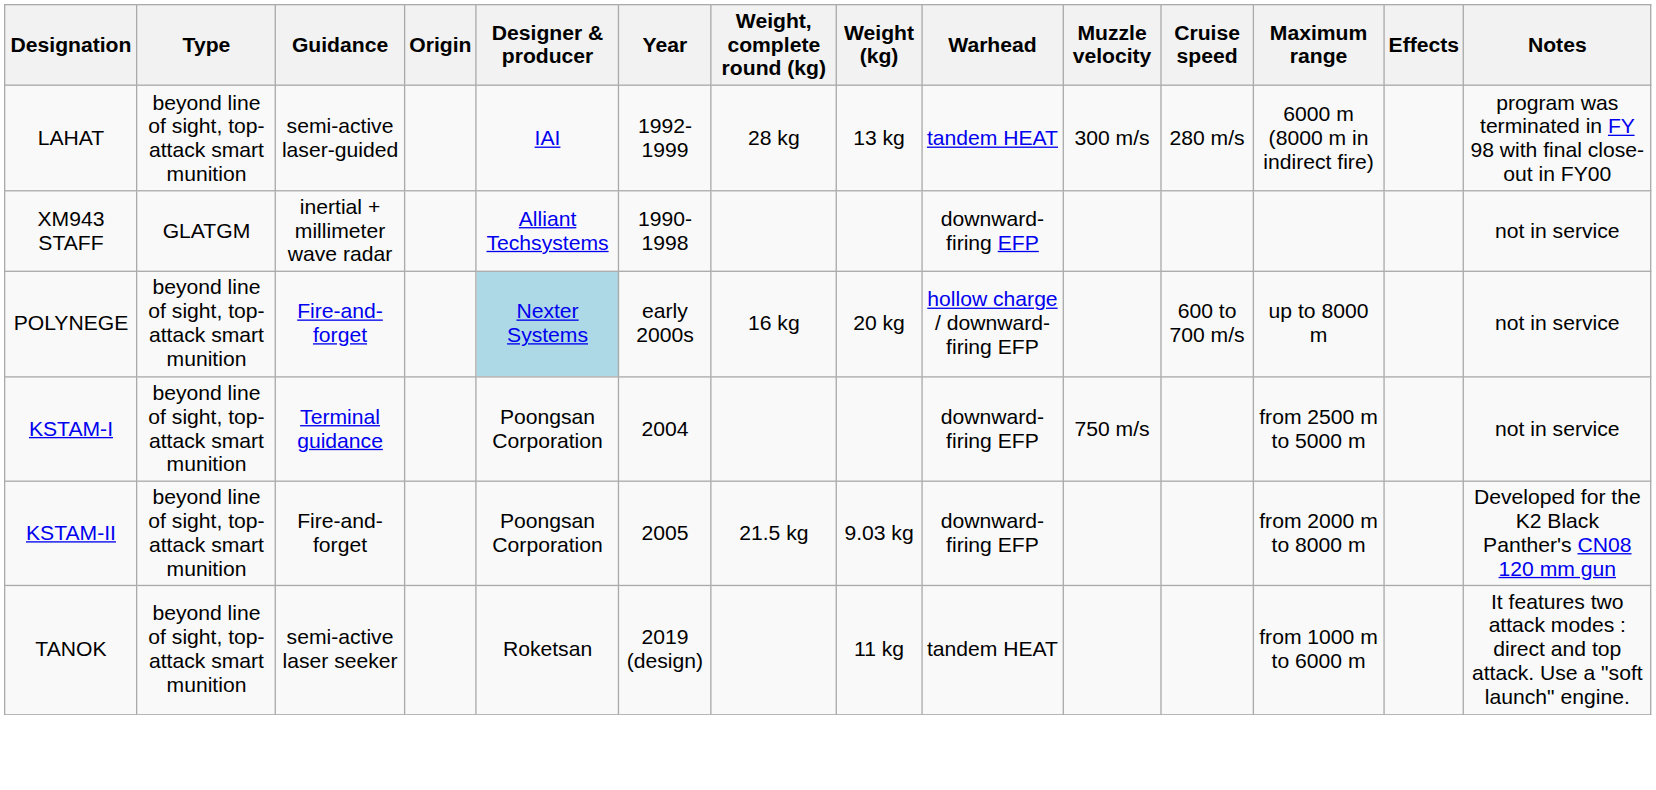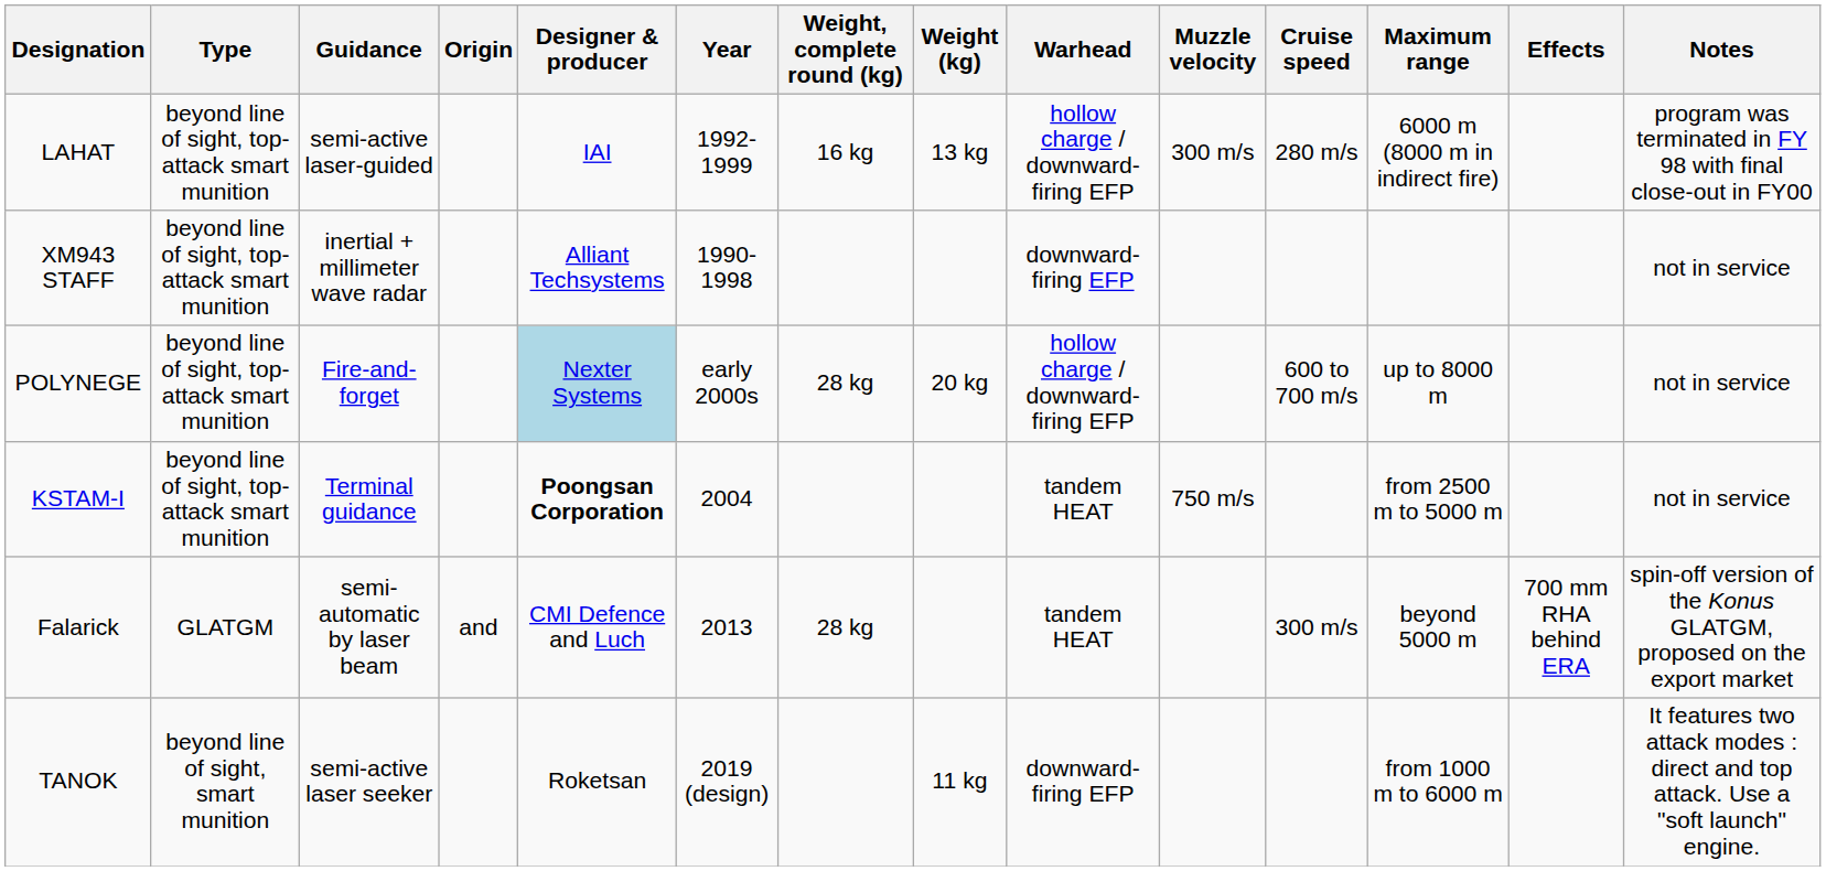LAHAT | Weight, complete round (kg): 28 kg -> 16 kg
LAHAT | Warhead: tandem HEAT -> hollow charge / downward-firing EFP
XM943 STAFF | Type: GLATGM -> beyond line of sight, top-attack smart munition
POLYNEGE | Weight, complete round (kg): 16 kg -> 28 kg
KSTAM-I | Designer & producer: normal -> bold
KSTAM-I | Warhead: downward-firing EFP -> tandem HEAT
- row: KSTAM-II | beyond line of sight, top-attack smart munition | Fire-and-forget | Poongsan Corporation | 2005 | 21.5 kg | 9.03 kg | downward-firing EFP | from 2000 m to 8000 m | Developed for the K2 Black Panther's CN08 120 mm gun
+ row: Falarick | GLATGM | semi-automatic by laser beam | and | CMI Defence and Luch | 2013 | 28 kg | tandem HEAT | 300 m/s | beyond 5000 m | 700 mm RHA behind ERA | spin-off version of the Konus GLATGM, proposed on the export market
TANOK | Type: beyond line of sight, top-attack smart munition -> beyond line of sight, smart munition
TANOK | Warhead: tandem HEAT -> downward-firing EFP
